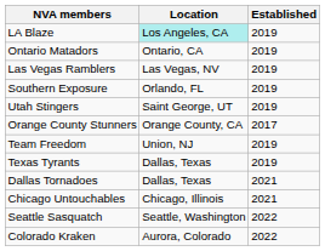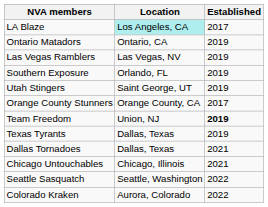LA Blaze | Established: 2019 -> 2017
Team Freedom | Established: normal -> bold
